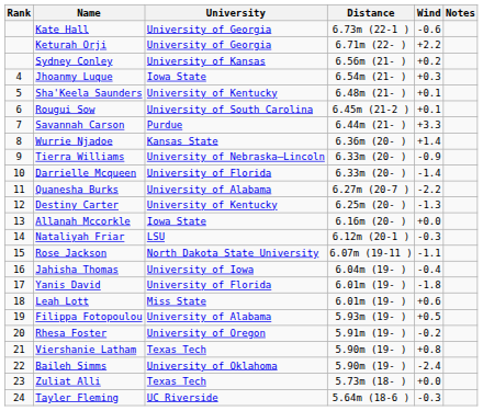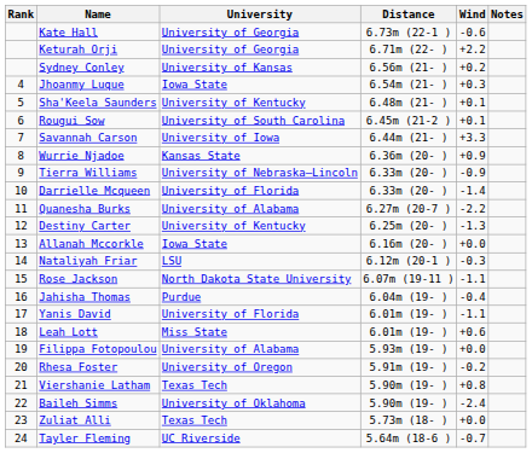Savannah Carson | University: Purdue -> University of Iowa
Wurrie Njadoe | Wind: +1.4 -> +0.9
Jahisha Thomas | University: University of Iowa -> Purdue
Yanis David | Wind: -1.8 -> -1.1
Filippa Fotopoulou | Wind: +0.5 -> +0.0
Tayler Fleming | Wind: -0.3 -> -0.7
